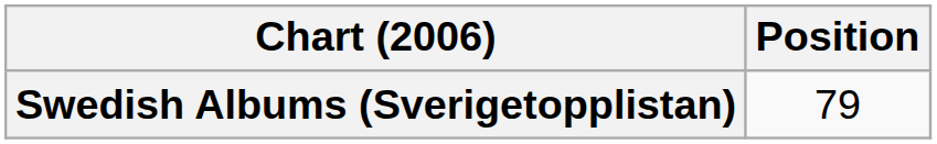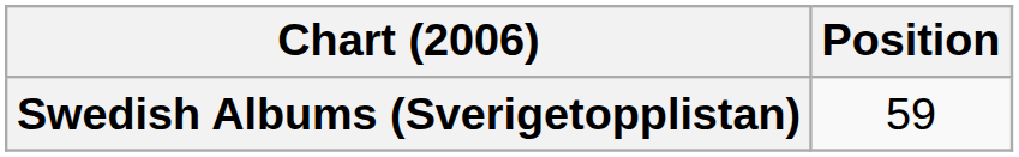Swedish Albums (Sverigetopplistan) | Position: 79 -> 59
